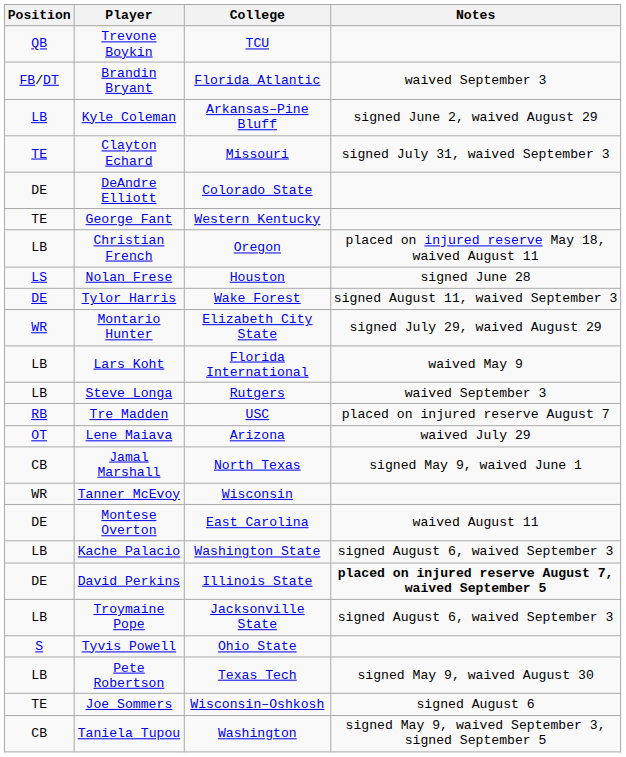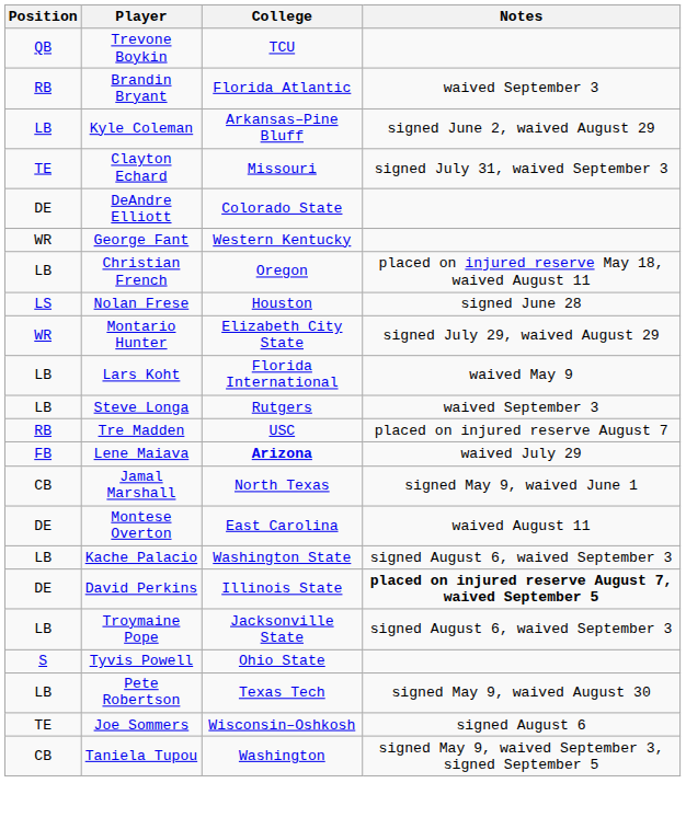Brandin Bryant | Position: FB/DT -> RB
George Fant | Position: TE -> WR
- row: DE | Tylor Harris | Wake Forest | signed August 11, waived September 3
Lene Maiava | Position: OT -> FB
Lene Maiava | College: normal -> bold
- row: WR | Tanner McEvoy | Wisconsin
